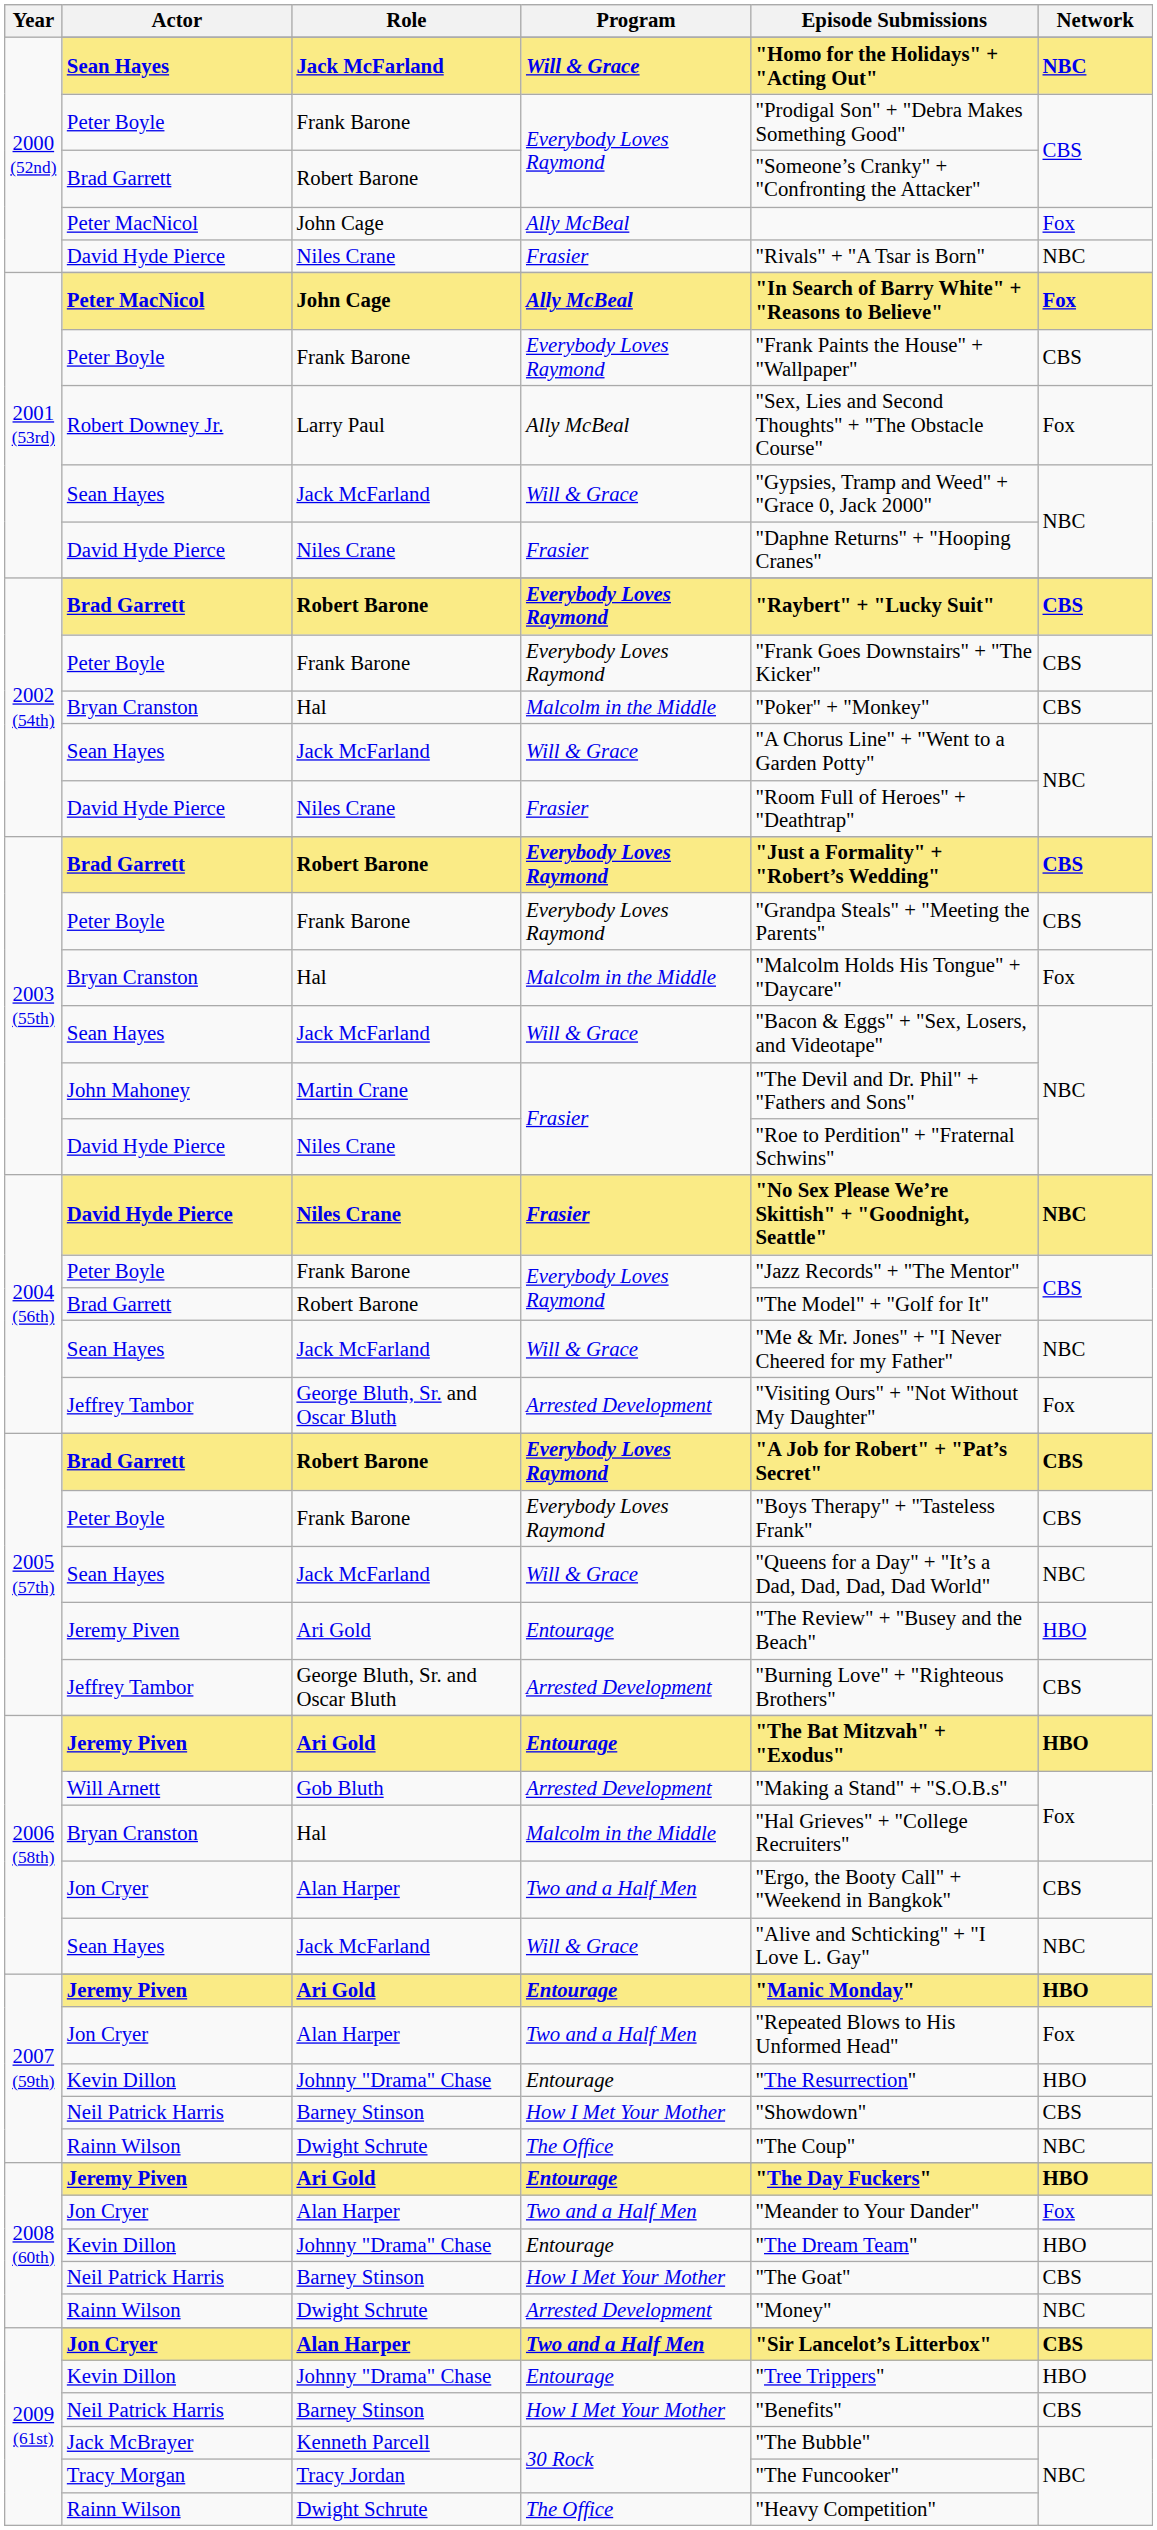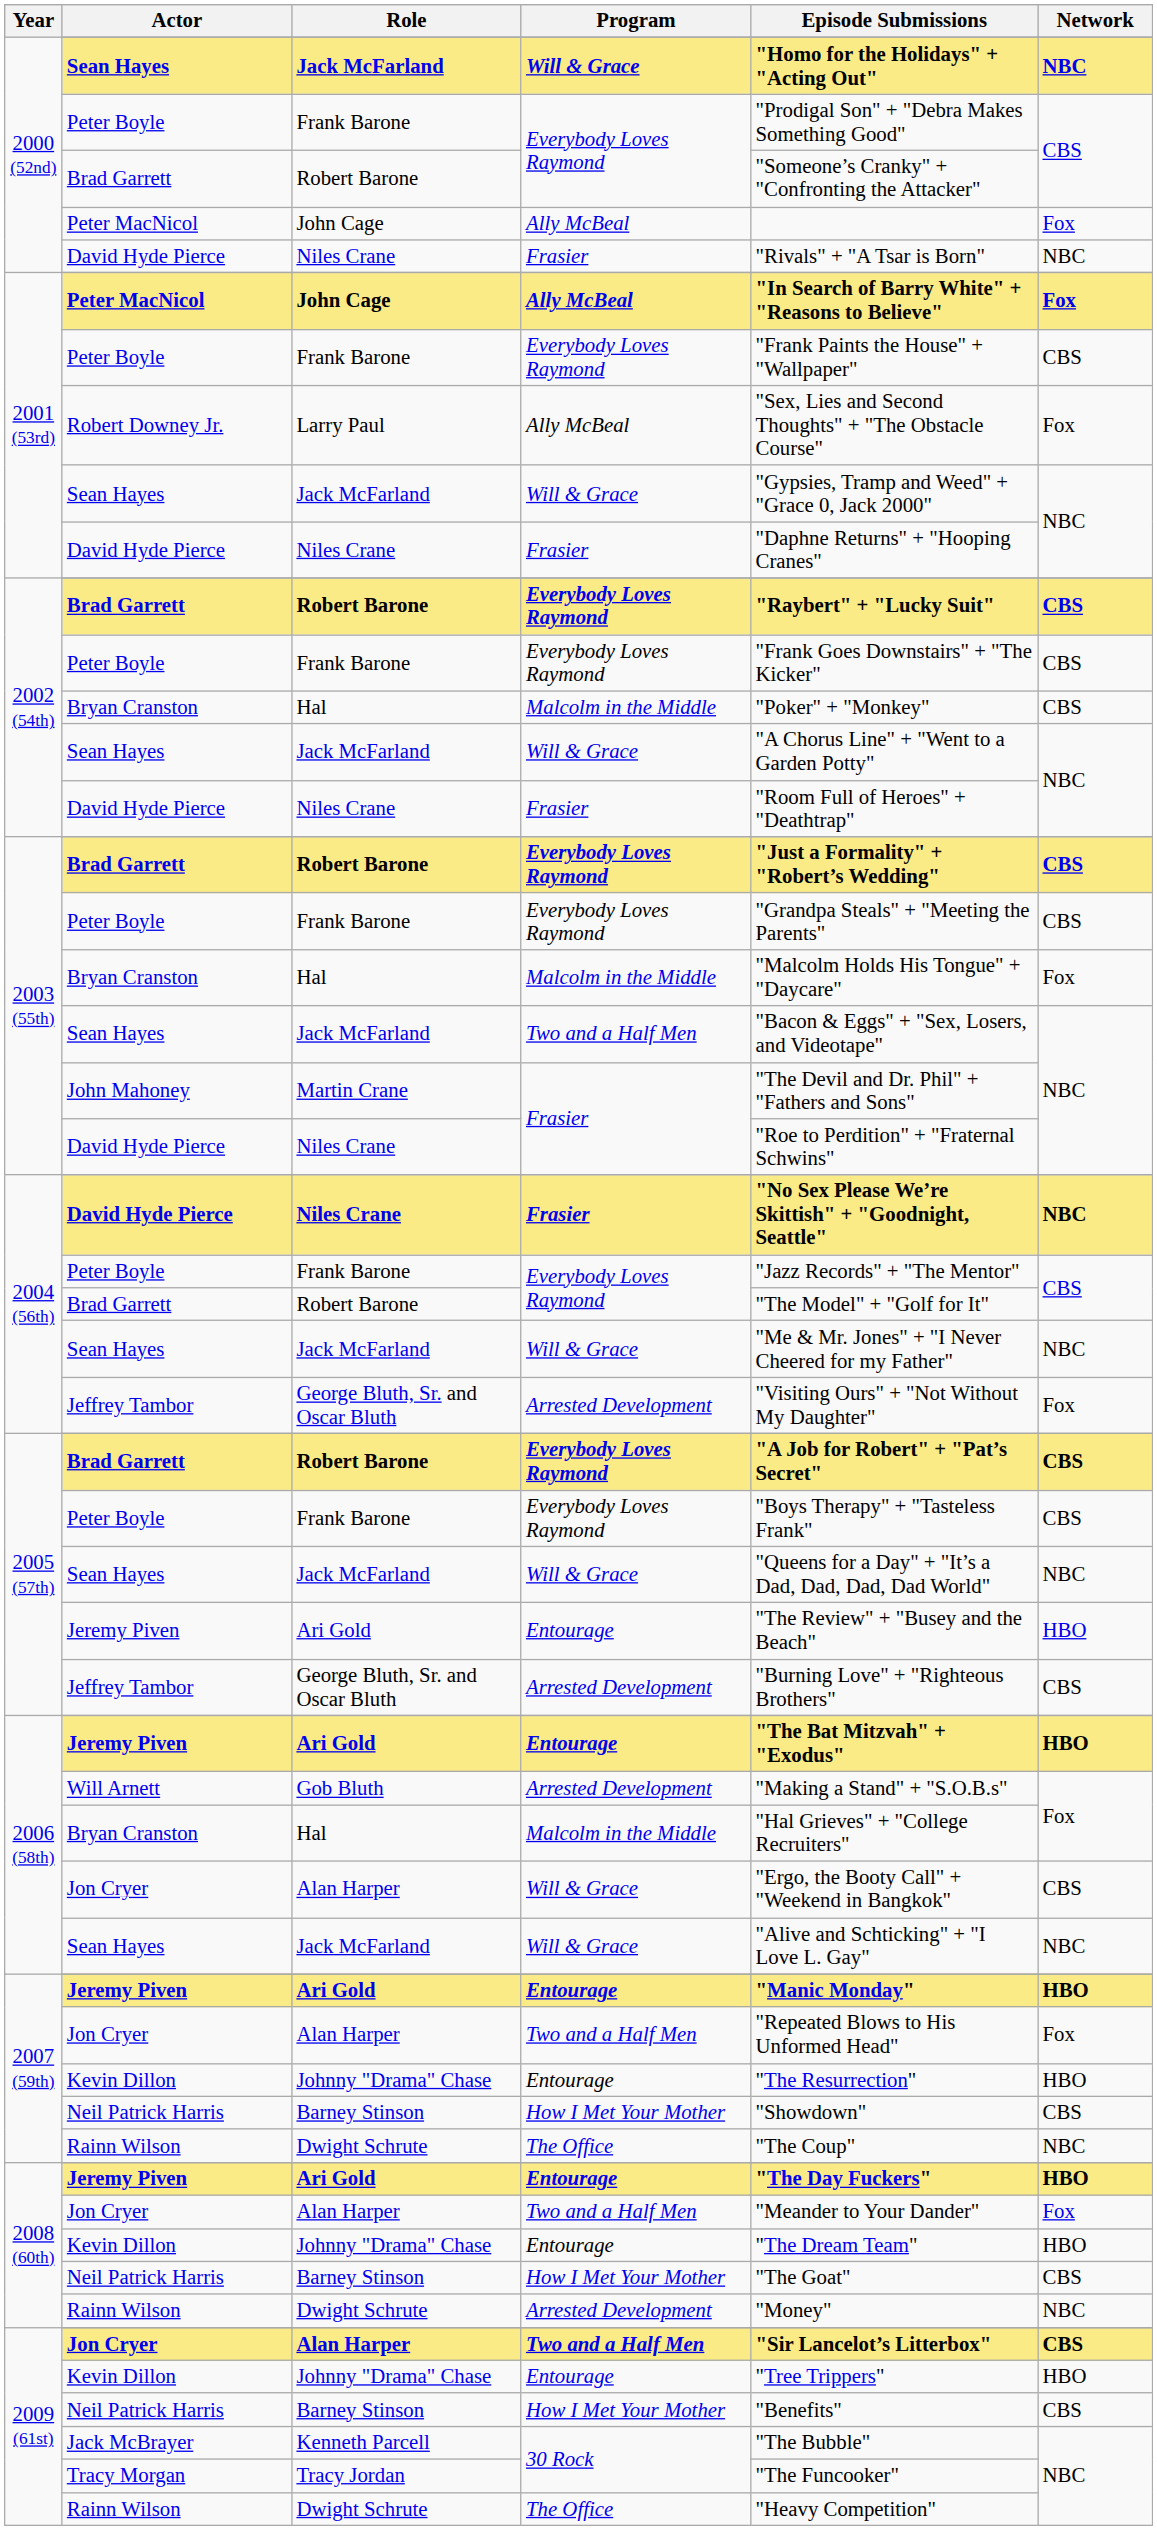2003 (55th) / Sean Hayes | Program: Will & Grace -> Two and a Half Men
2006 (58th) / Jon Cryer | Program: Two and a Half Men -> Will & Grace
